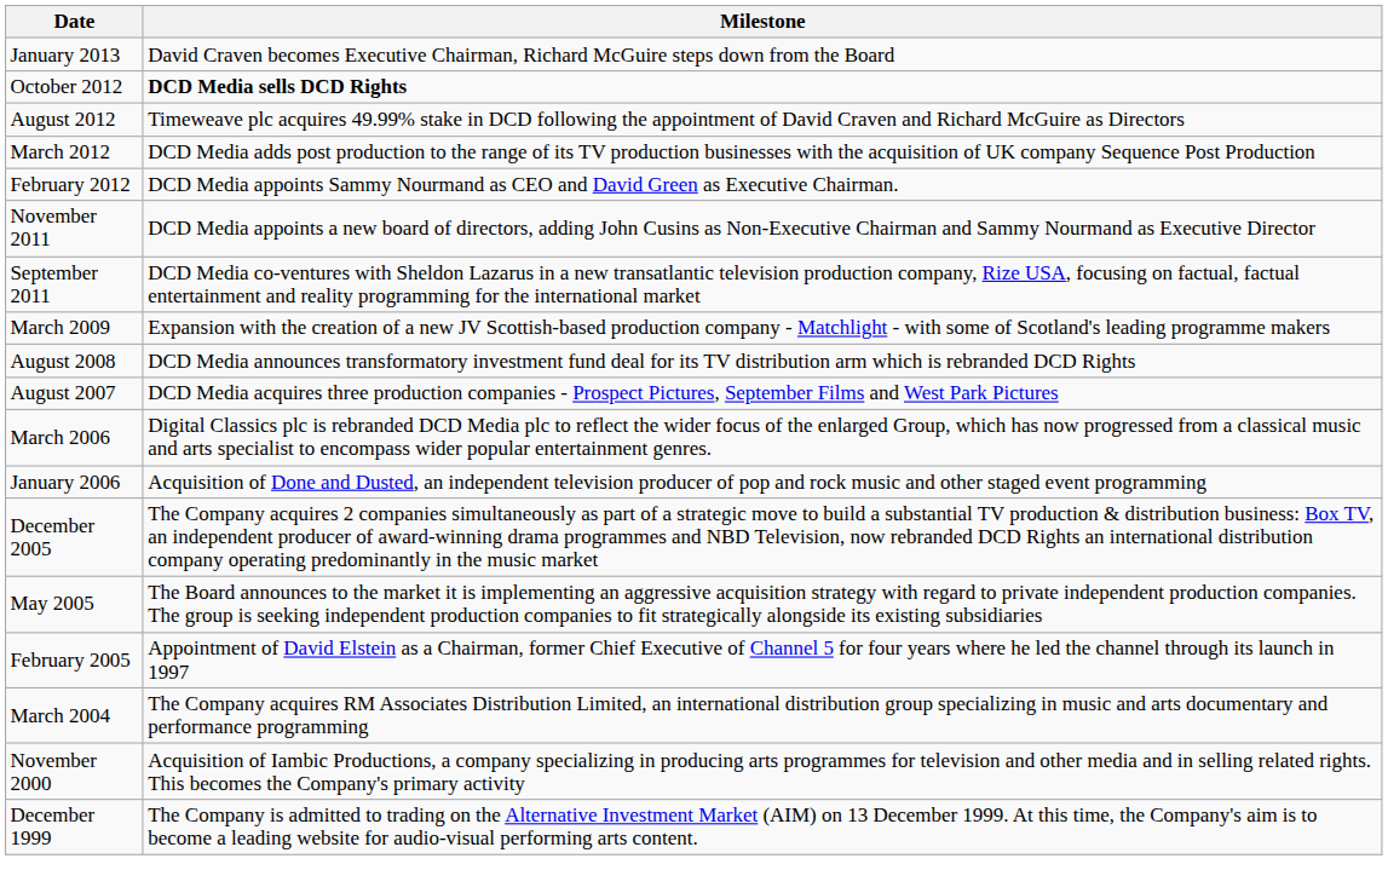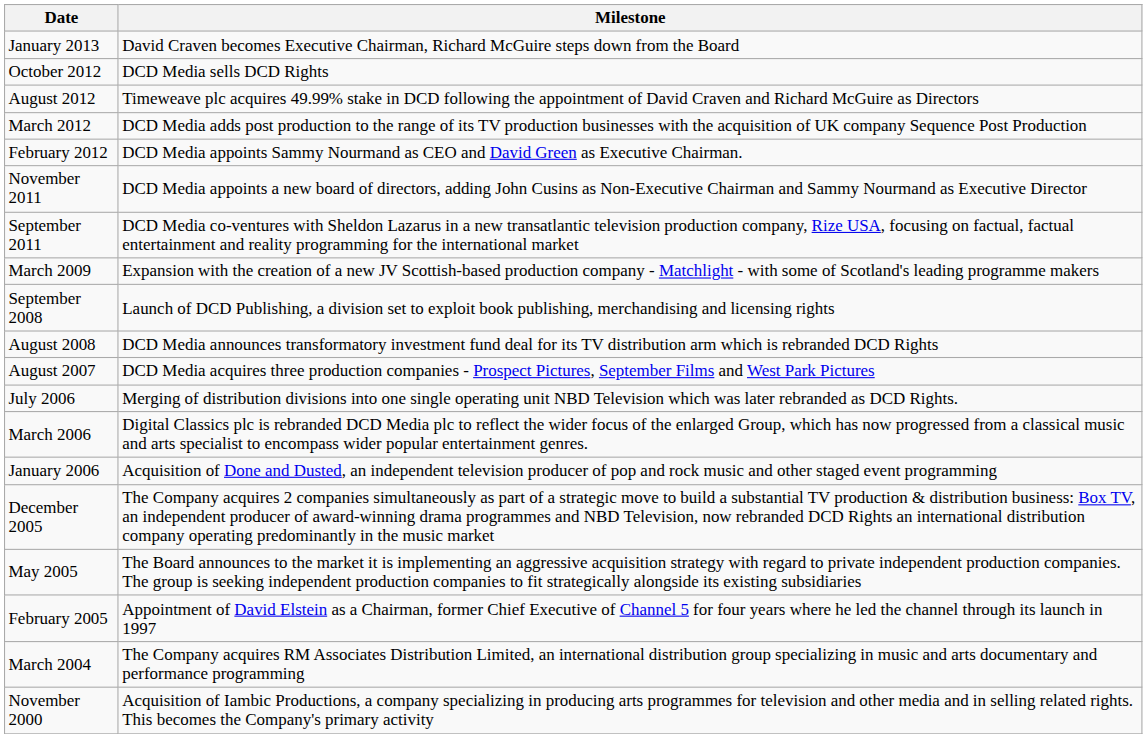October 2012 | Milestone: bold -> normal
+ row: September 2008 | Launch of DCD Publishing, a division set to exploit book publishing, merchandising and licensing rights
+ row: July 2006 | Merging of distribution divisions into one single operating unit NBD Television which was later rebranded as DCD Rights.
- row: December 1999 | The Company is admitted to trading on the Alternative Investment Market (AIM) on 13 December 1999. At this time, the Company's aim is to become a leading website for audio-visual performing arts content.
